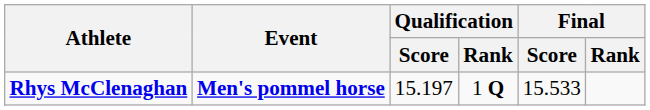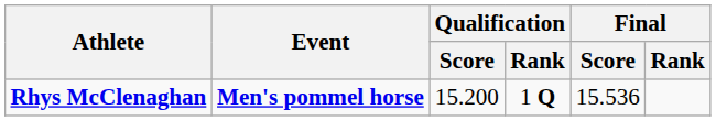Rhys McClenaghan | Qualification / Score: 15.197 -> 15.200
Rhys McClenaghan | Final / Score: 15.533 -> 15.536
